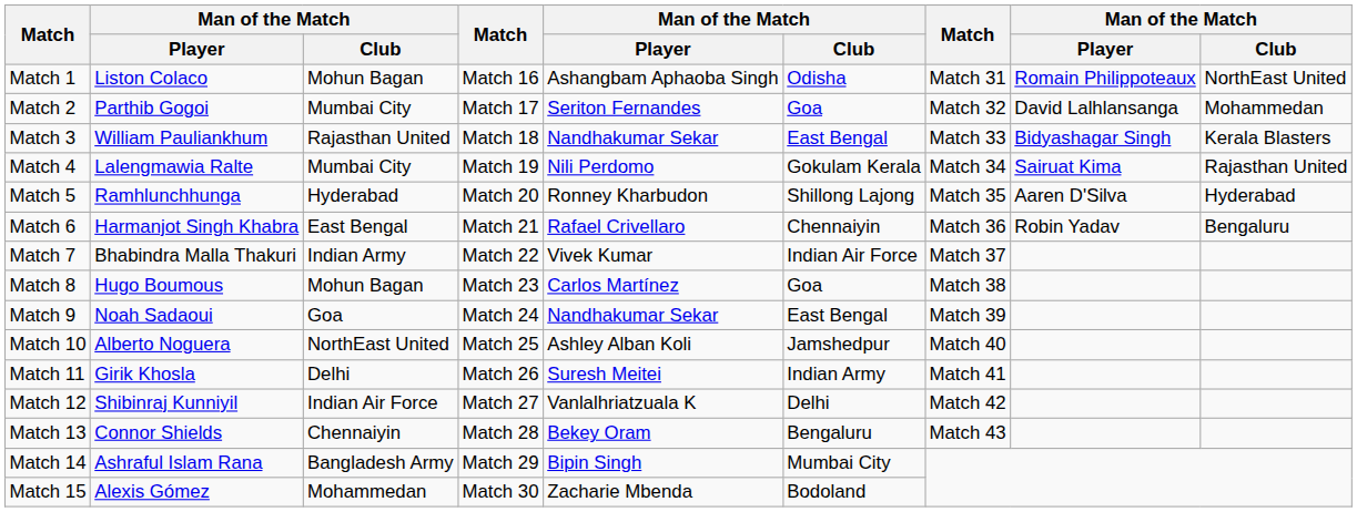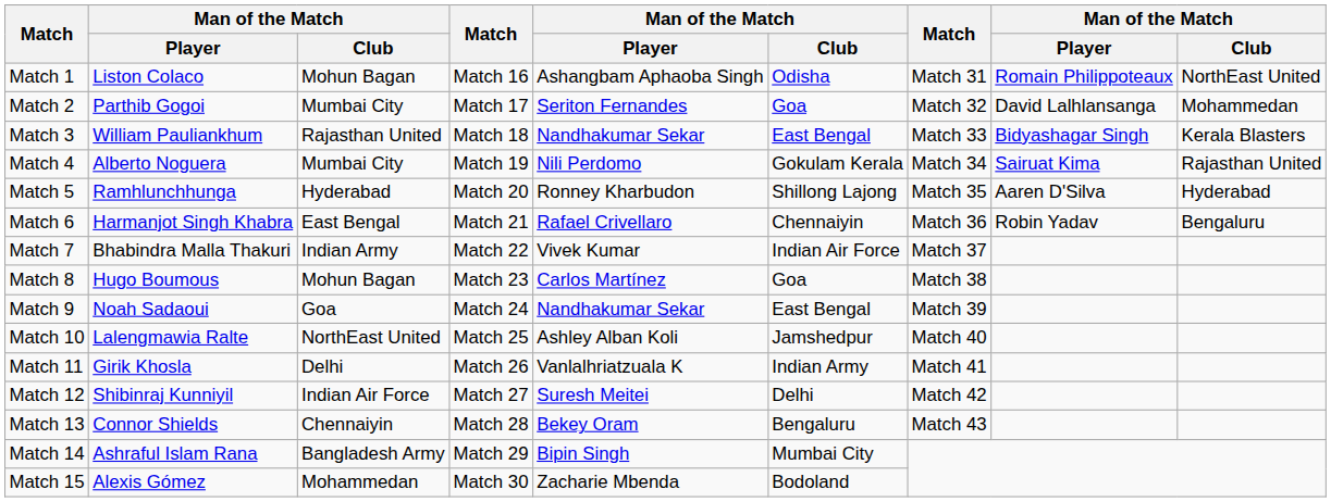Match 4 | column 2: Lalengmawia Ralte -> Alberto Noguera
Match 10 | column 2: Alberto Noguera -> Lalengmawia Ralte
Match 11 | column 5: Suresh Meitei -> Vanlalhriatzuala K
Match 12 | column 5: Vanlalhriatzuala K -> Suresh Meitei
